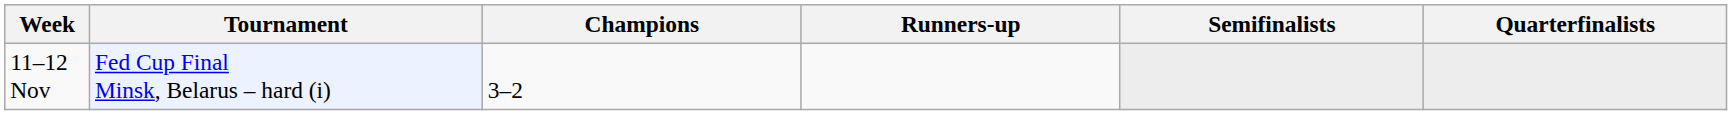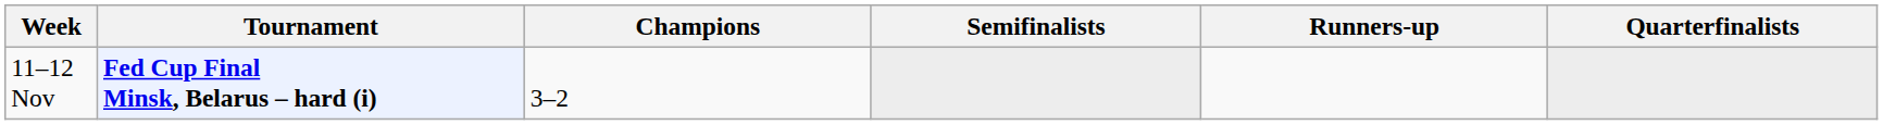columns swapped: Runners-up <-> Semifinalists
11–12 Nov | Tournament: normal -> bold
